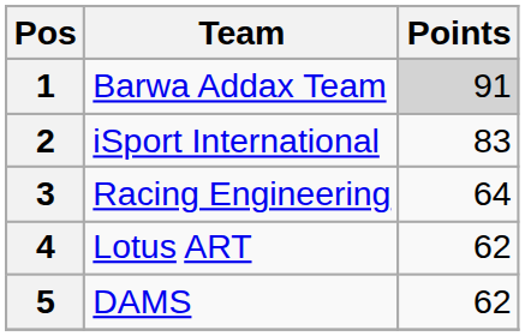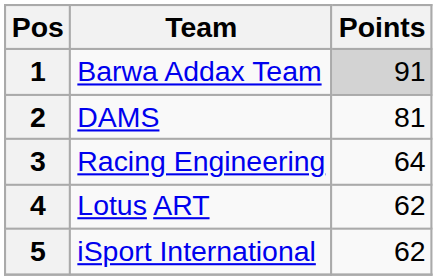2 | Team: iSport International -> DAMS
2 | Points: 83 -> 81
5 | Team: DAMS -> iSport International
